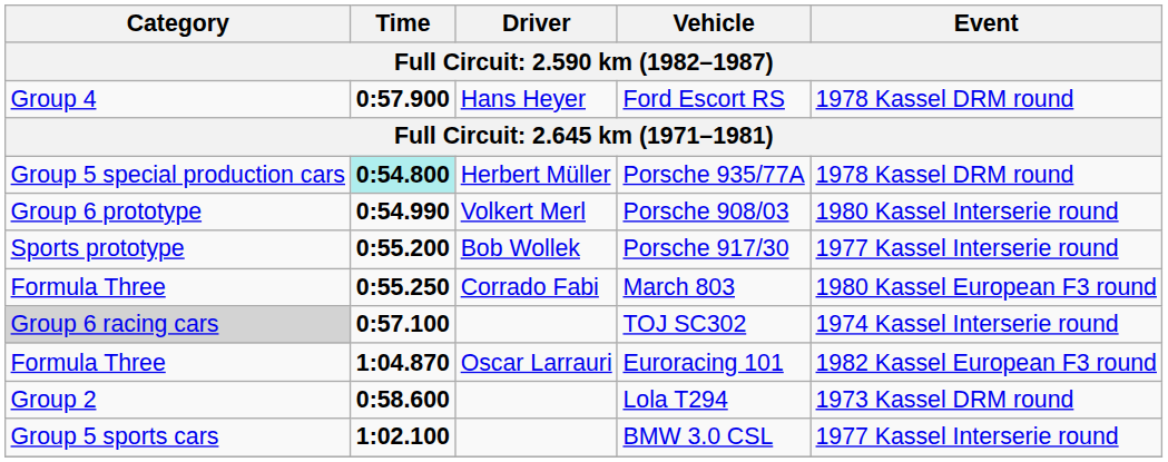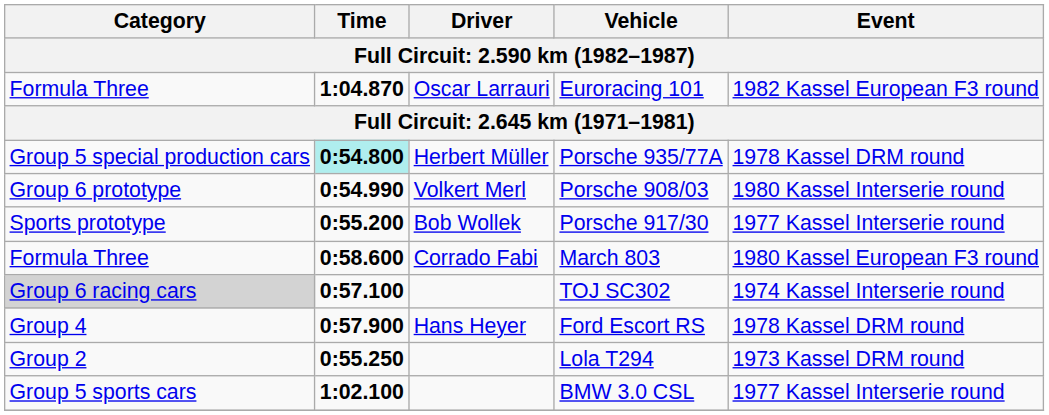rows swapped: Euroracing 101 <-> Ford Escort RS
March 803 | Time: 0:55.250 -> 0:58.600
Lola T294 | Time: 0:58.600 -> 0:55.250
